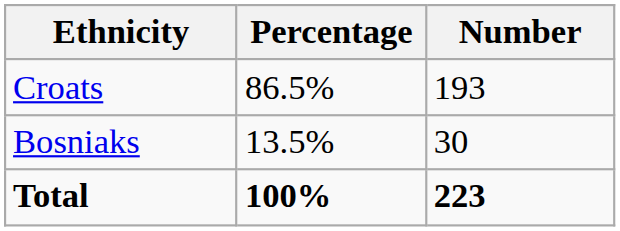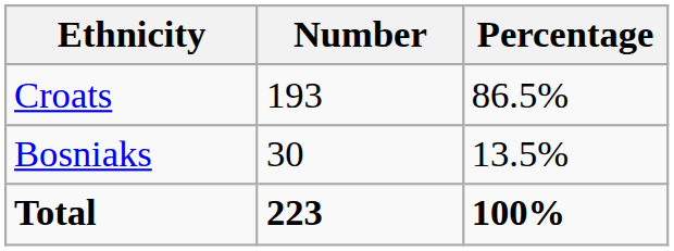columns swapped: Number <-> Percentage
